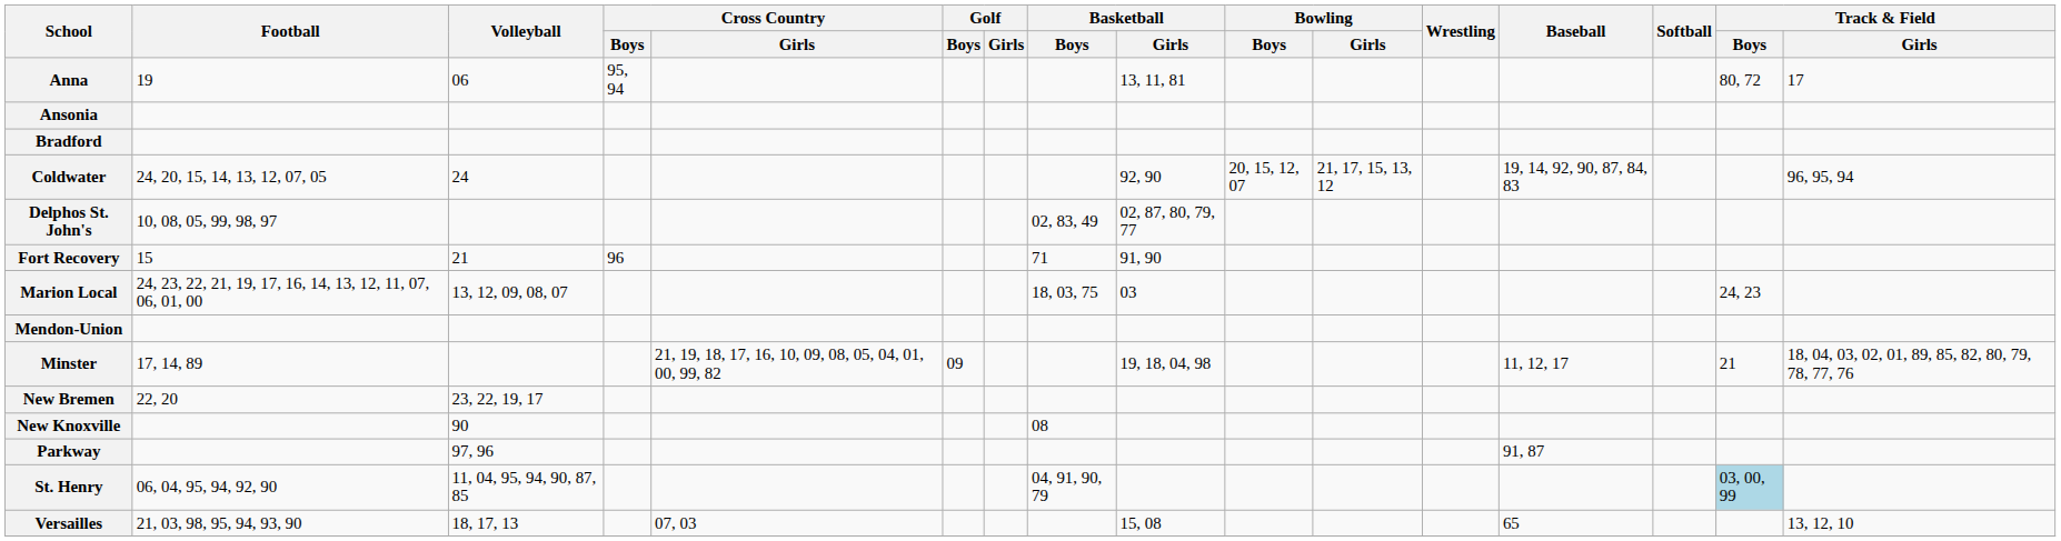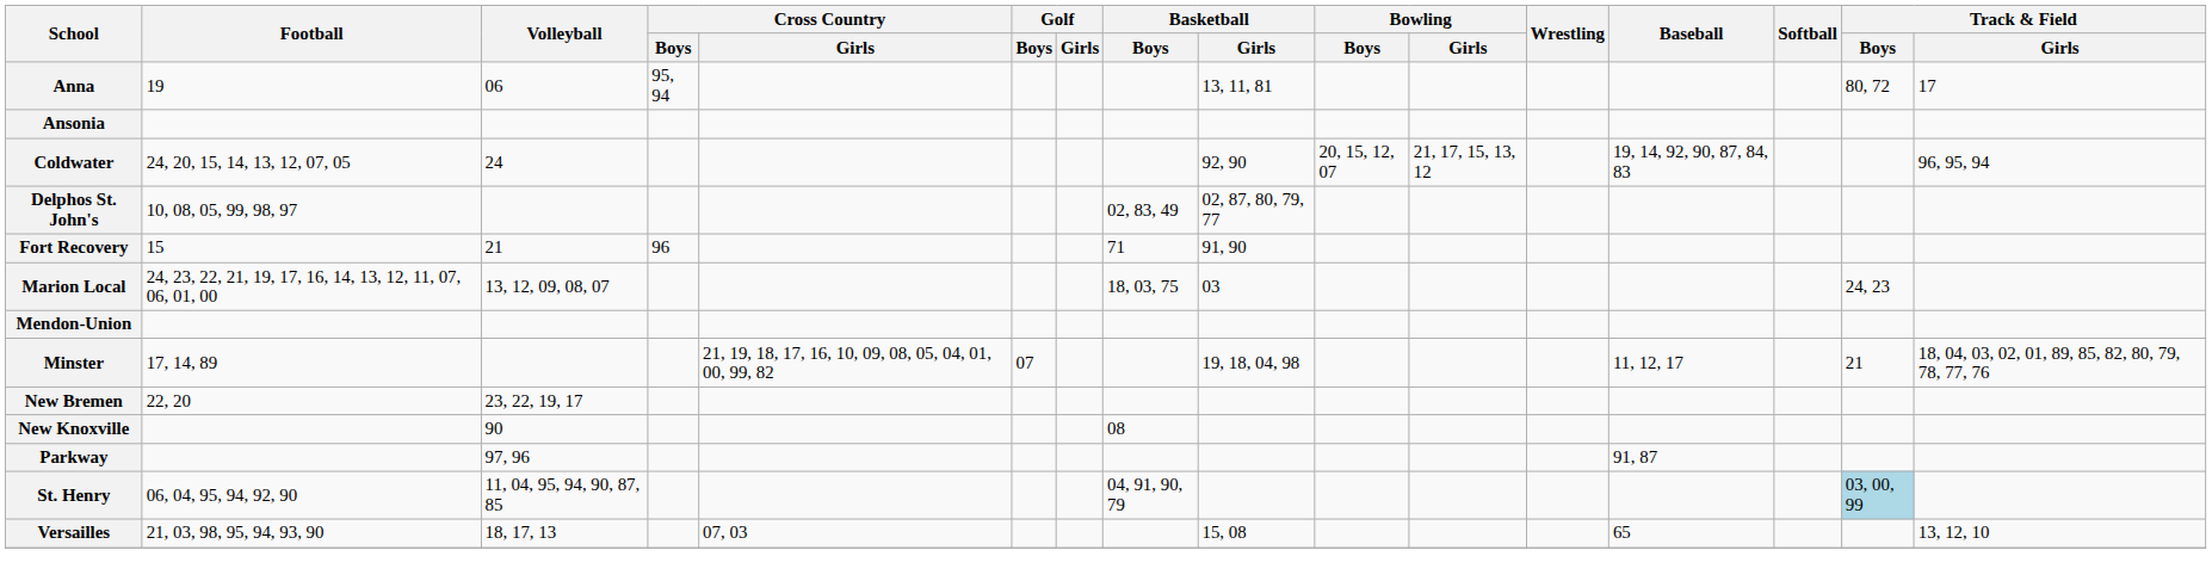- row: Bradford
Minster | Golf / Boys: 09 -> 07
